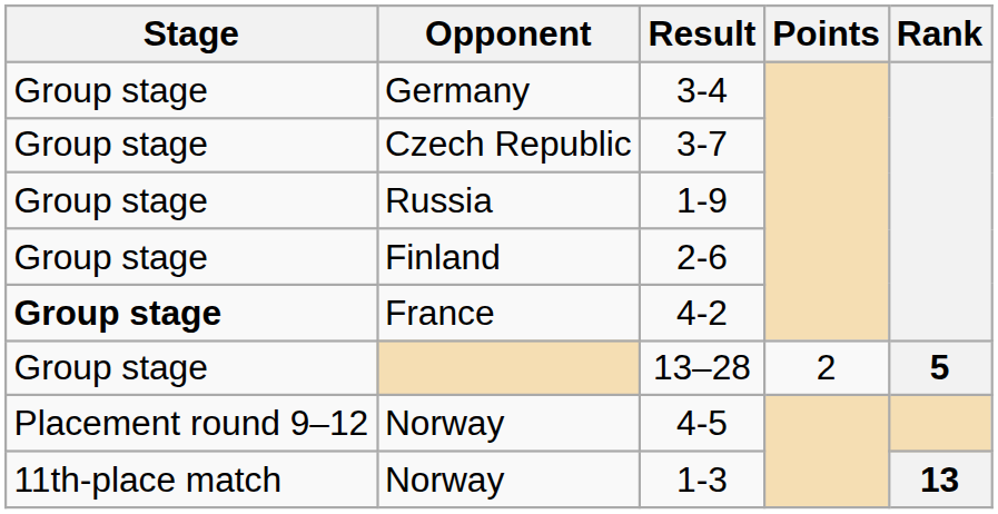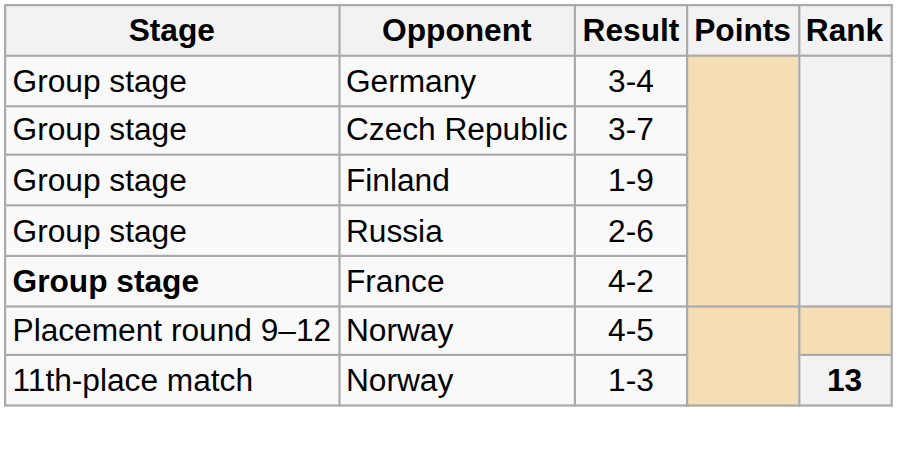1-9 | Opponent: Russia -> Finland
2-6 | Opponent: Finland -> Russia
- row: Group stage | 13–28 | 2 | 5
